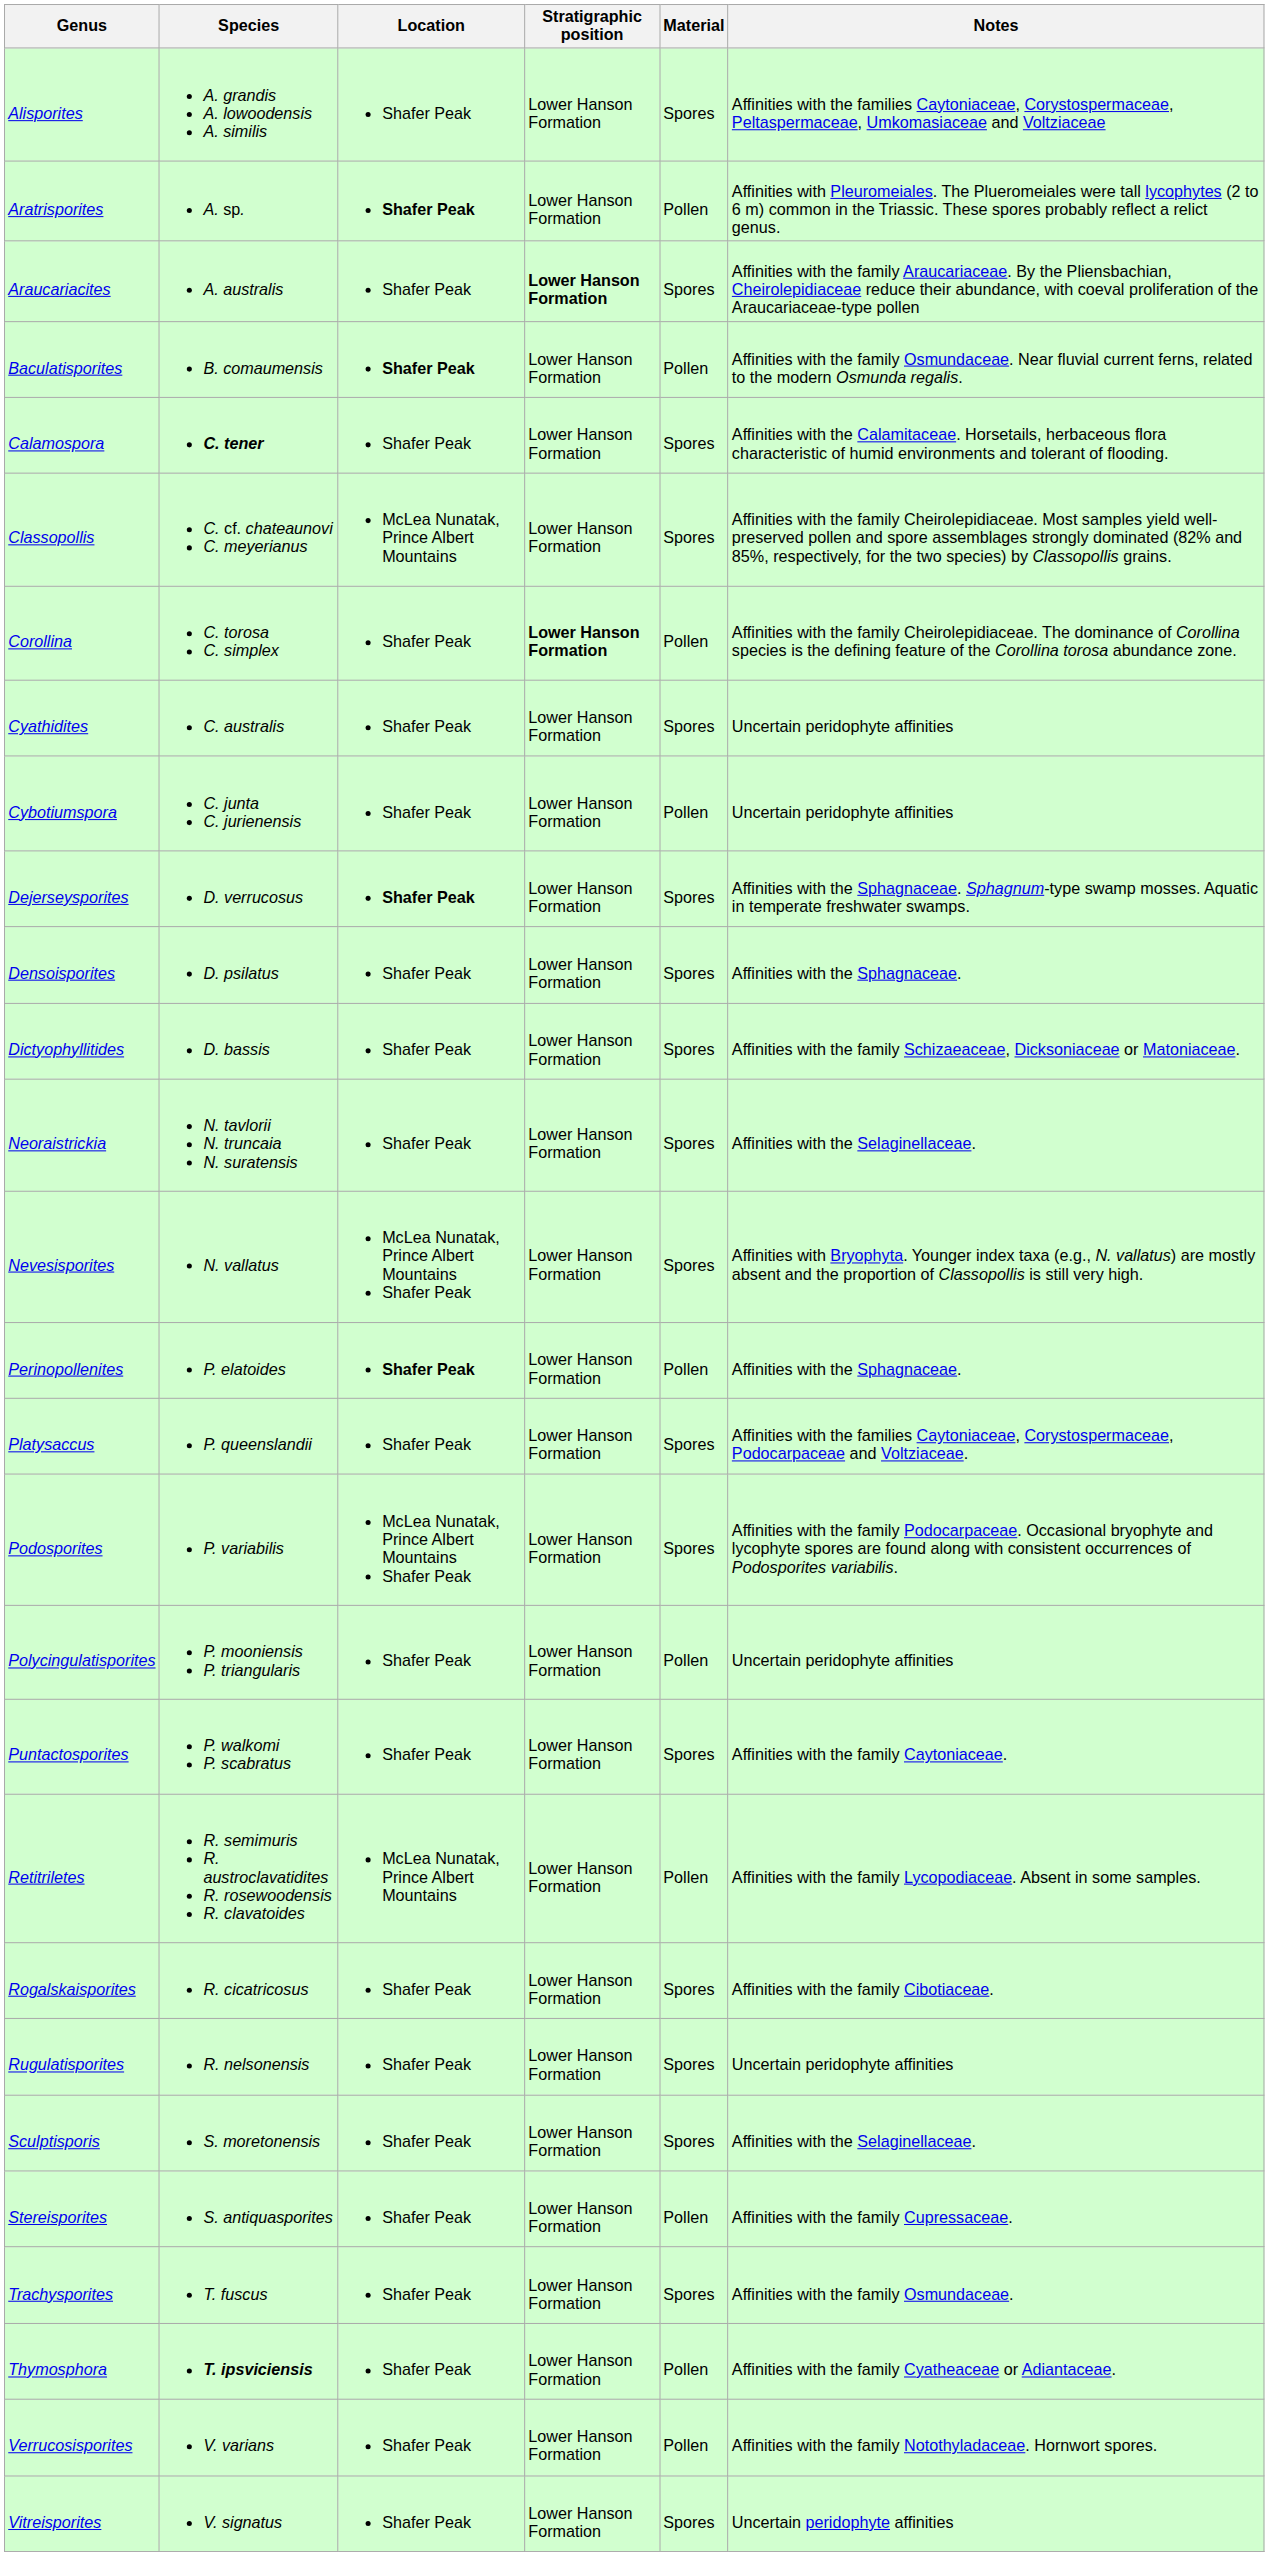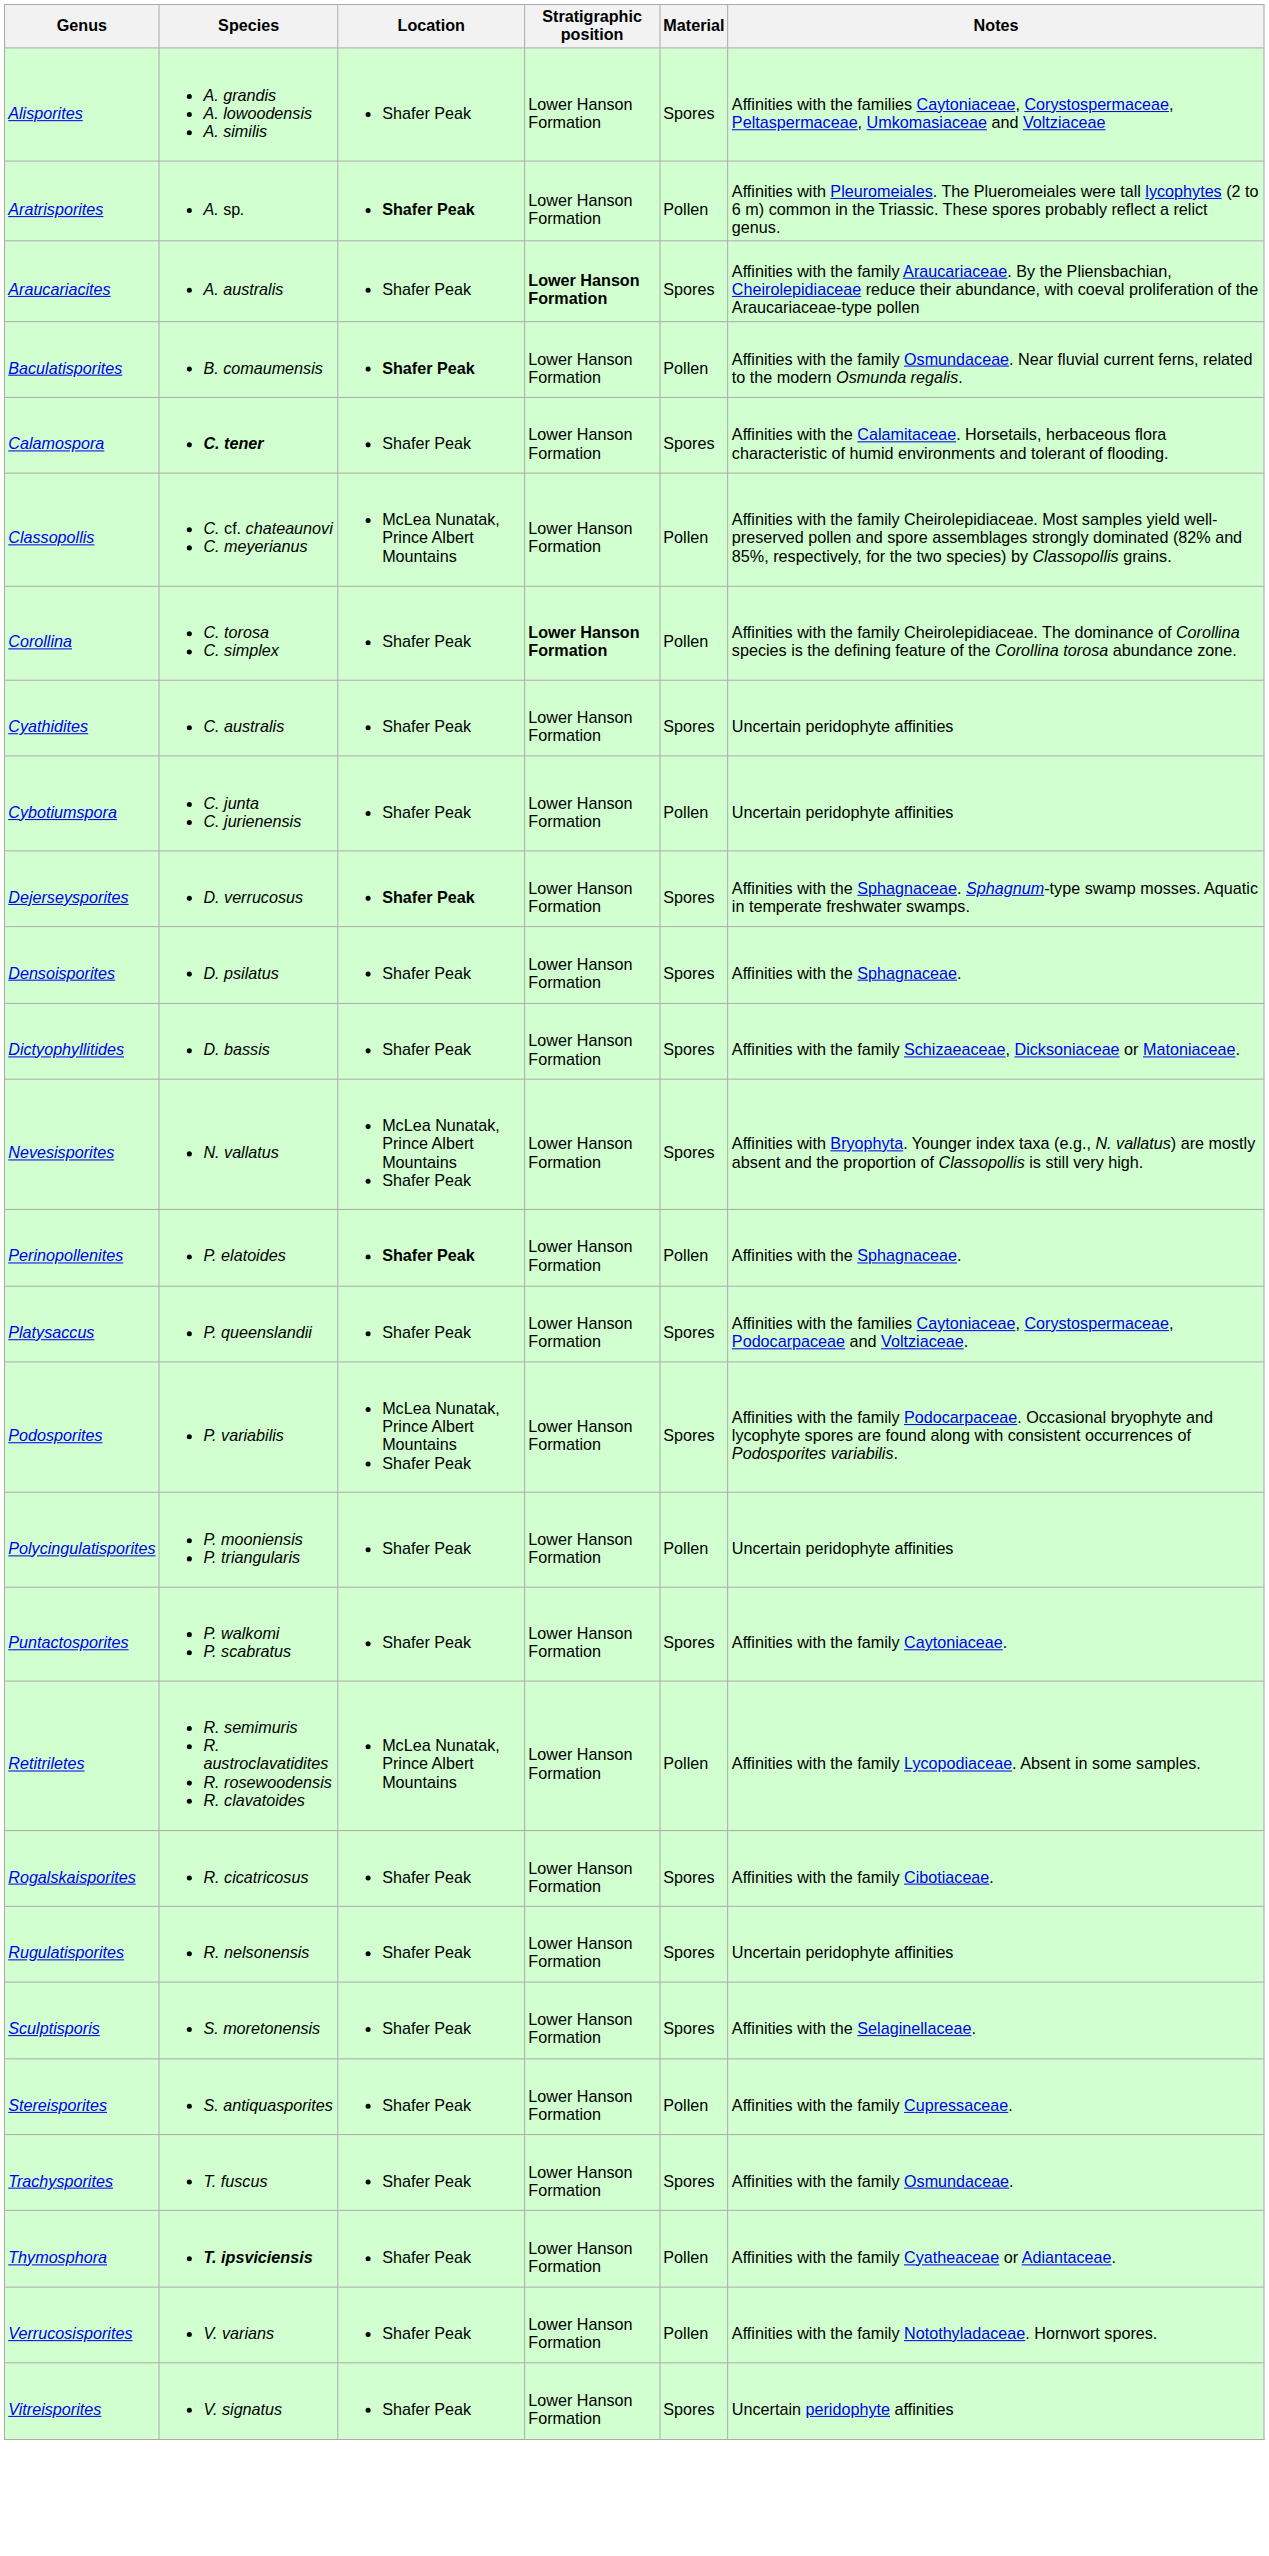Classopollis | Material: Spores -> Pollen
- row: Neoraistrickia | N. tavlorii N. truncaia N. suratensis | Shafer Peak | Lower Hanson Formation | Spores | Affinities with the Selaginellaceae.
